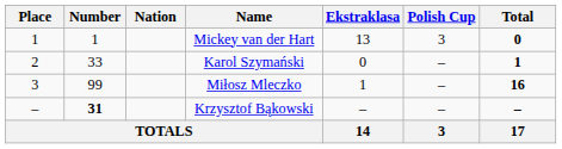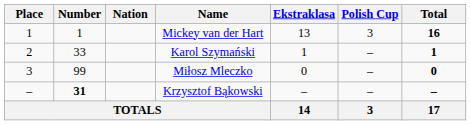Mickey van der Hart | Total: 0 -> 16
Karol Szymański | Ekstraklasa: 0 -> 1
Miłosz Mleczko | Ekstraklasa: 1 -> 0
Miłosz Mleczko | Total: 16 -> 0
